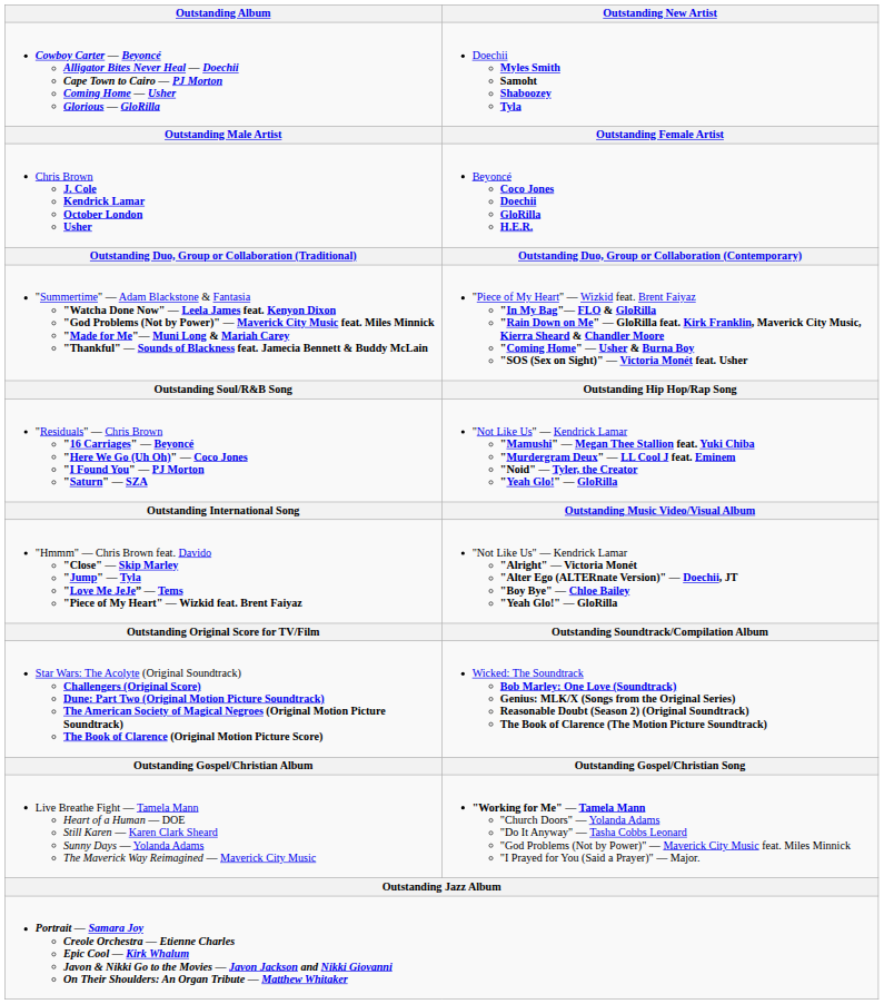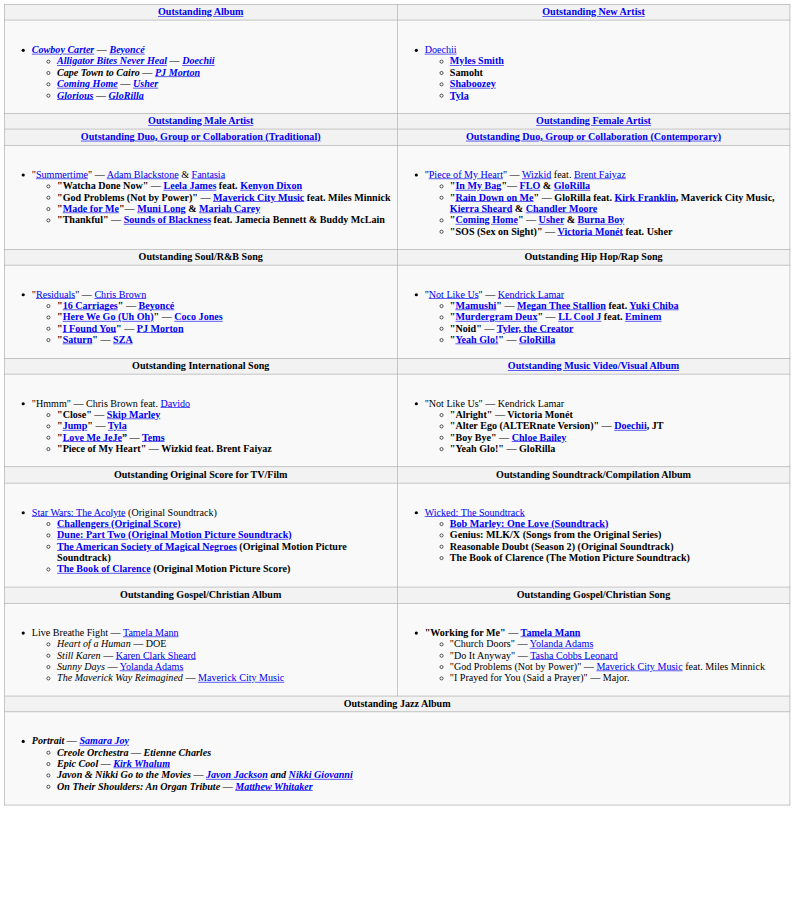- row: Chris Brown J. Cole Kendrick Lamar October London Usher | Beyoncé Coco Jones Doechii GloRilla H.E.R.
